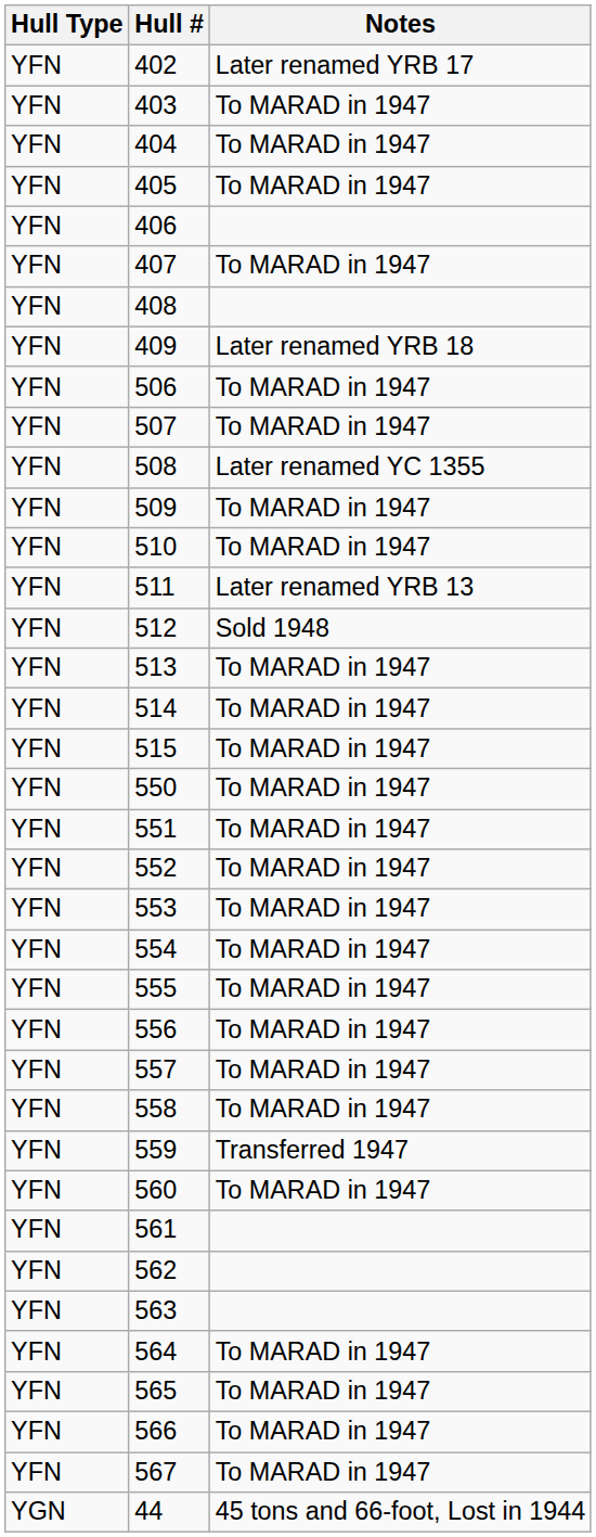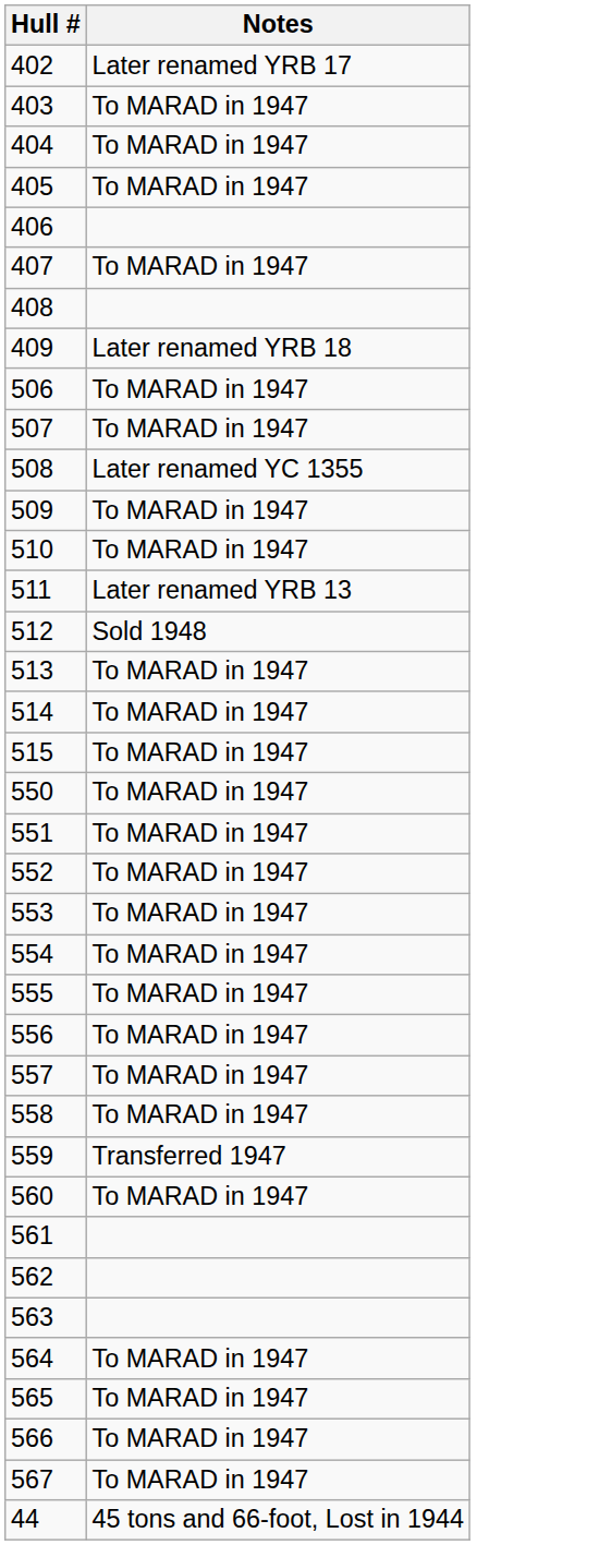- column: Hull Type | YFN | YFN | YFN | YFN | YFN | YFN | YFN | YFN | YFN | YFN | YFN | YFN | YFN | YFN | YFN | YFN | YFN | YFN | YFN | YFN | YFN | YFN | YFN | YFN | YFN | YFN | YFN | YFN | YFN | YFN | YFN | YFN | YFN | YFN | YFN | YFN | YGN
